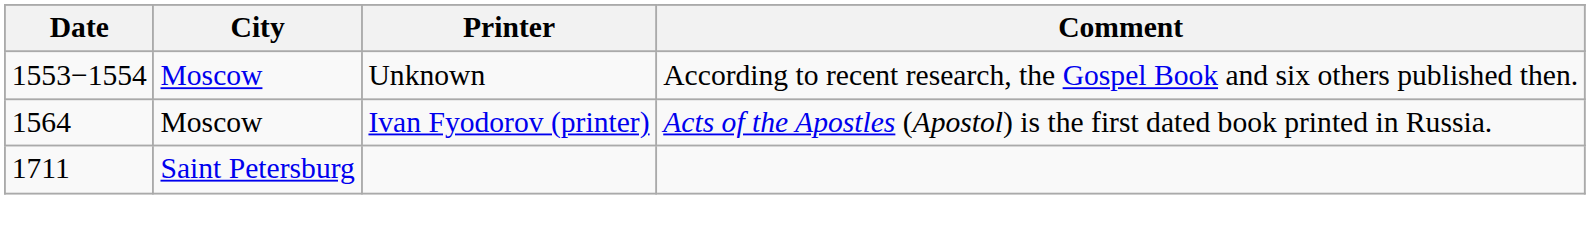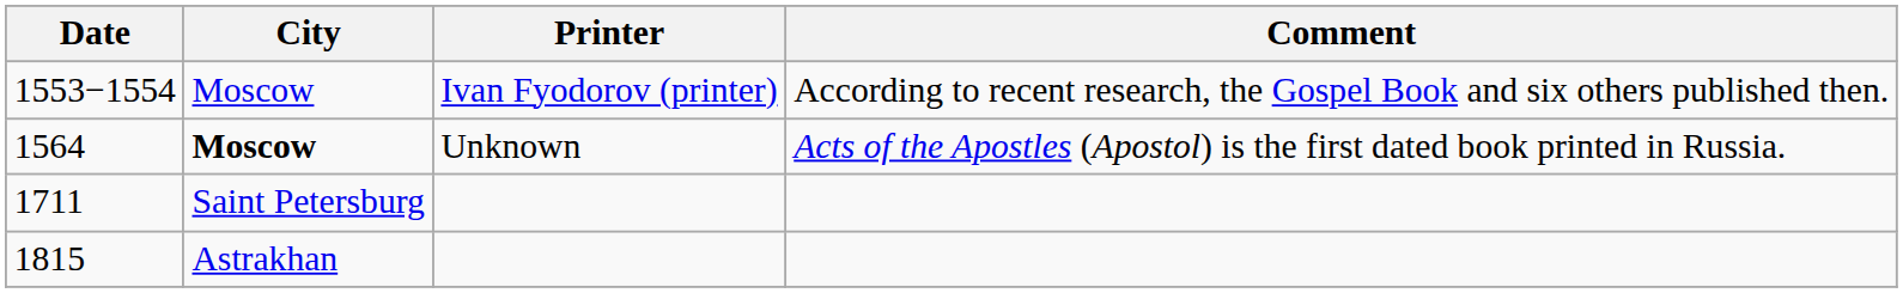1553−1554 | Printer: Unknown -> Ivan Fyodorov (printer)
1564 | City: normal -> bold
1564 | Printer: Ivan Fyodorov (printer) -> Unknown
+ row: 1815 | Astrakhan
